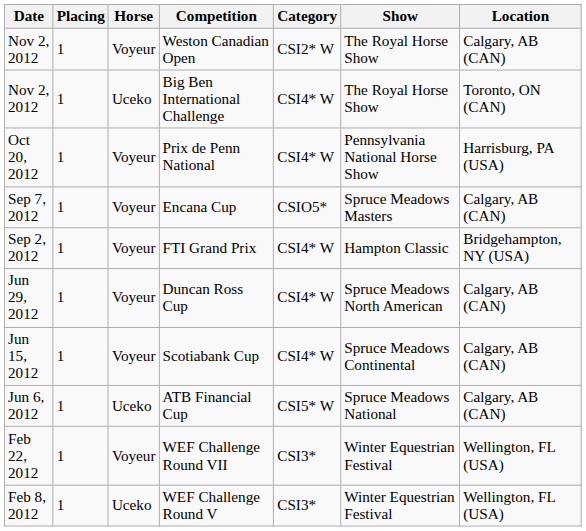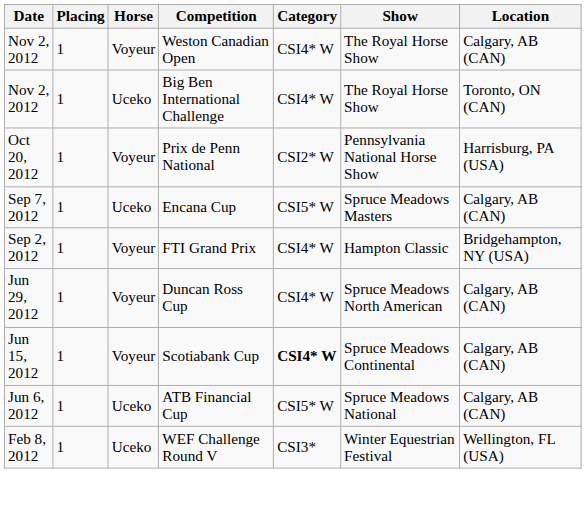Weston Canadian Open | Category: CSI2* W -> CSI4* W
Prix de Penn National | Category: CSI4* W -> CSI2* W
Encana Cup | Horse: Voyeur -> Uceko
Encana Cup | Category: CSIO5* -> CSI5* W
Scotiabank Cup | Category: normal -> bold
- row: Feb 22, 2012 | 1 | Voyeur | WEF Challenge Round VII | CSI3* | Winter Equestrian Festival | Wellington, FL (USA)
